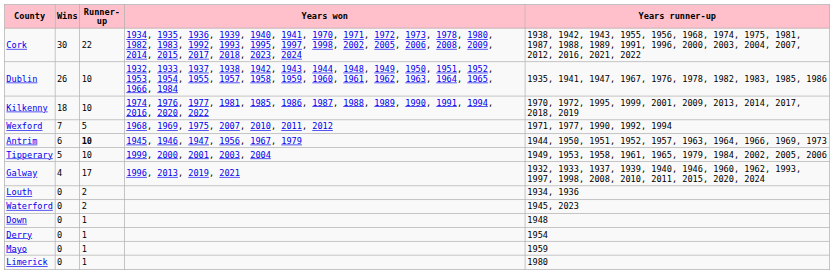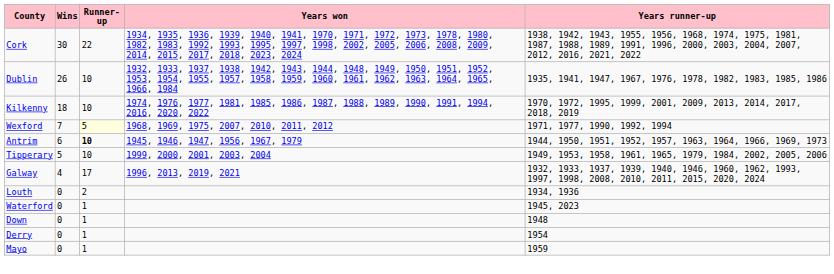Wexford | Runner-up: no background -> lightyellow background
Waterford | Runner-up: 2 -> 1
- row: Limerick | 0 | 1 | 1980
